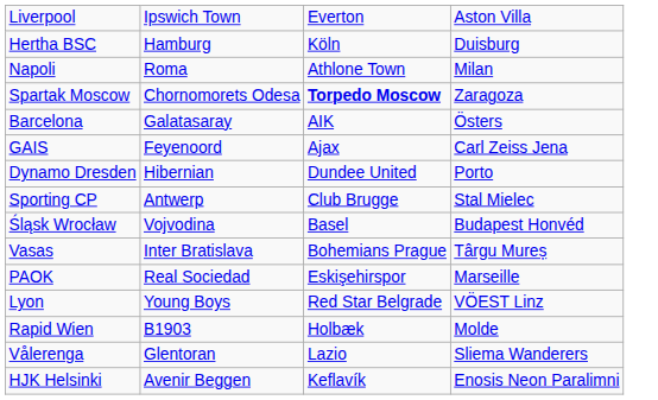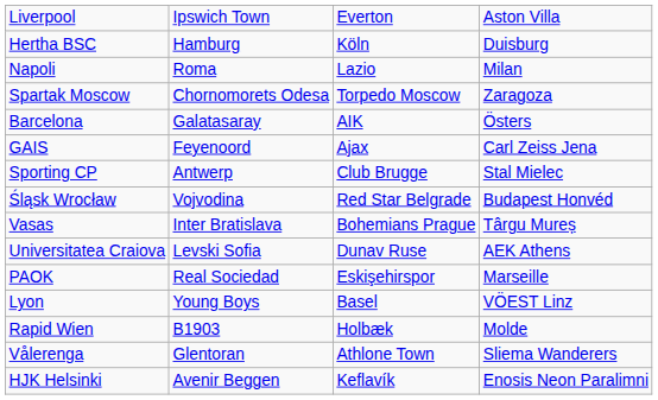Napoli | column 3: Athlone Town -> Lazio
Spartak Moscow | column 3: bold -> normal
- row: Dynamo Dresden | Hibernian | Dundee United | Porto
Śląsk Wrocław | column 3: Basel -> Red Star Belgrade
+ row: Universitatea Craiova | Levski Sofia | Dunav Ruse | AEK Athens
Lyon | column 3: Red Star Belgrade -> Basel
Vålerenga | column 3: Lazio -> Athlone Town
